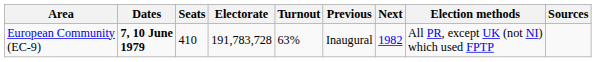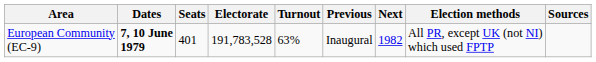European Community (EC-9) | Seats: 410 -> 401
European Community (EC-9) | Electorate: 191,783,728 -> 191,783,528
